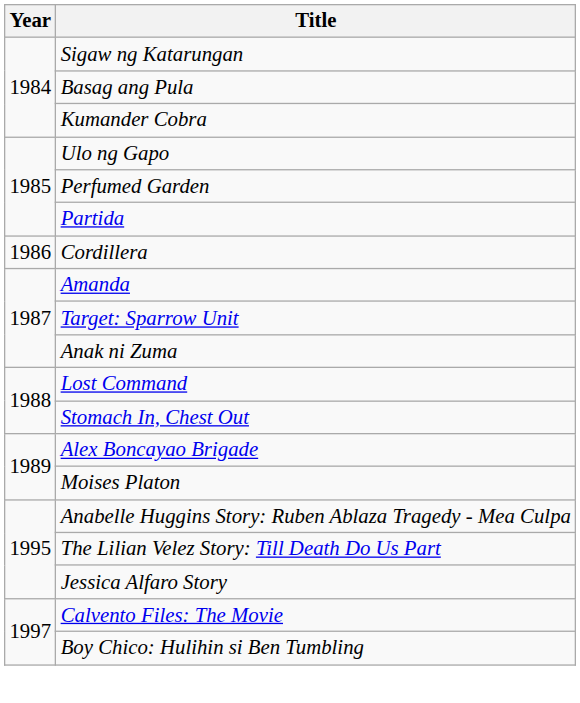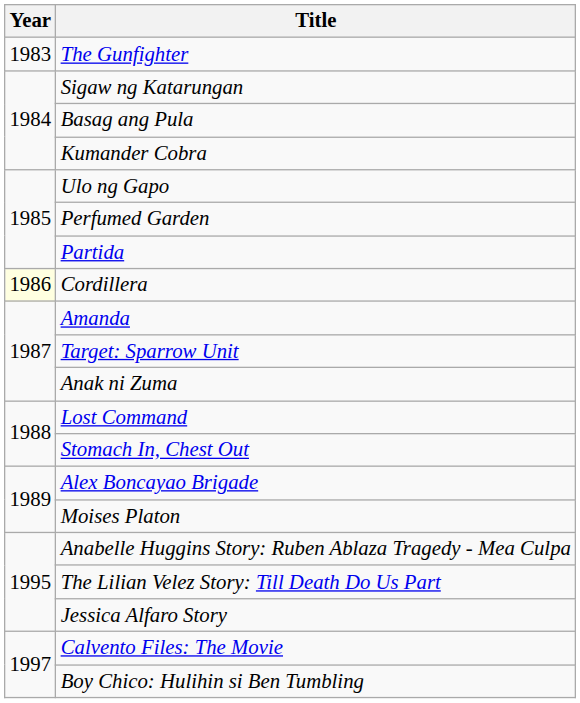+ row: 1983 | The Gunfighter
Cordillera | Year: no background -> lightyellow background
